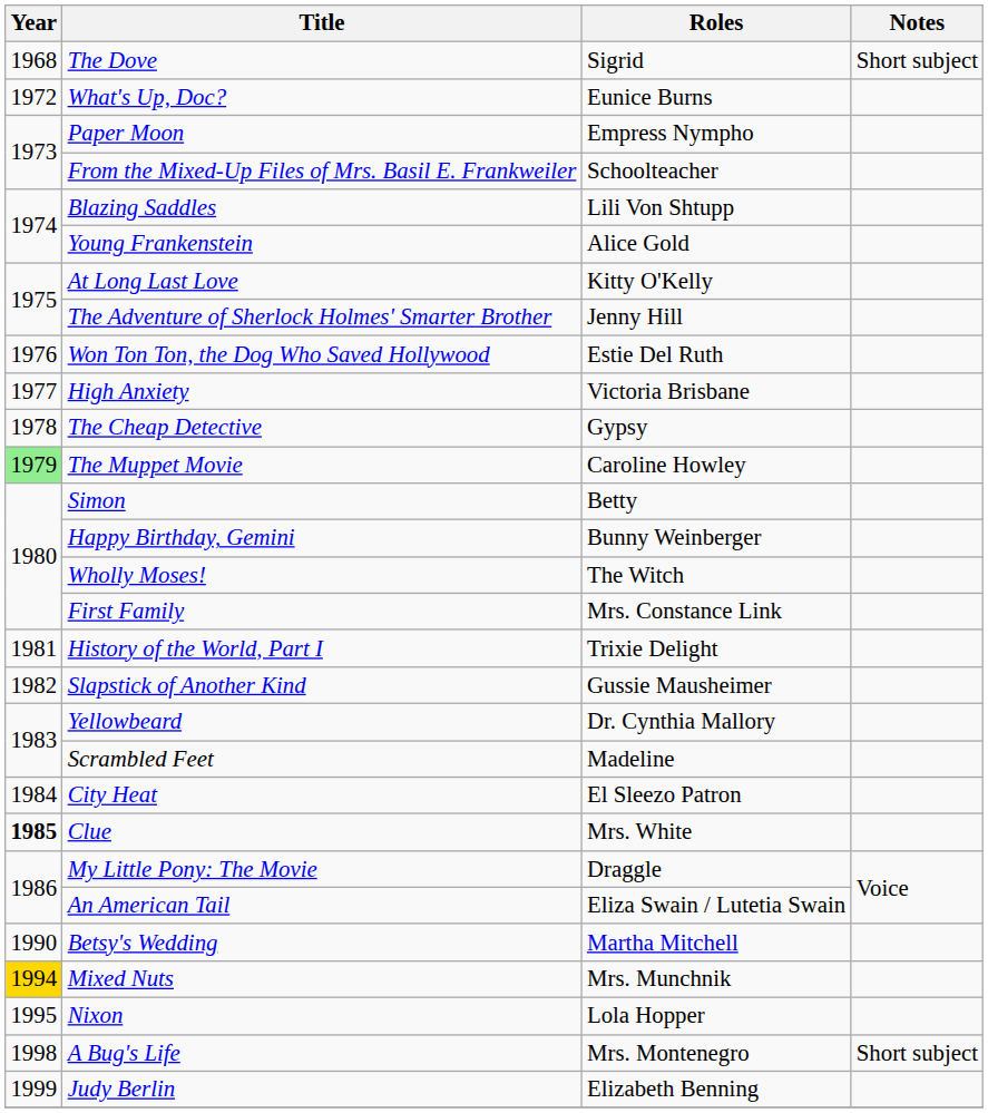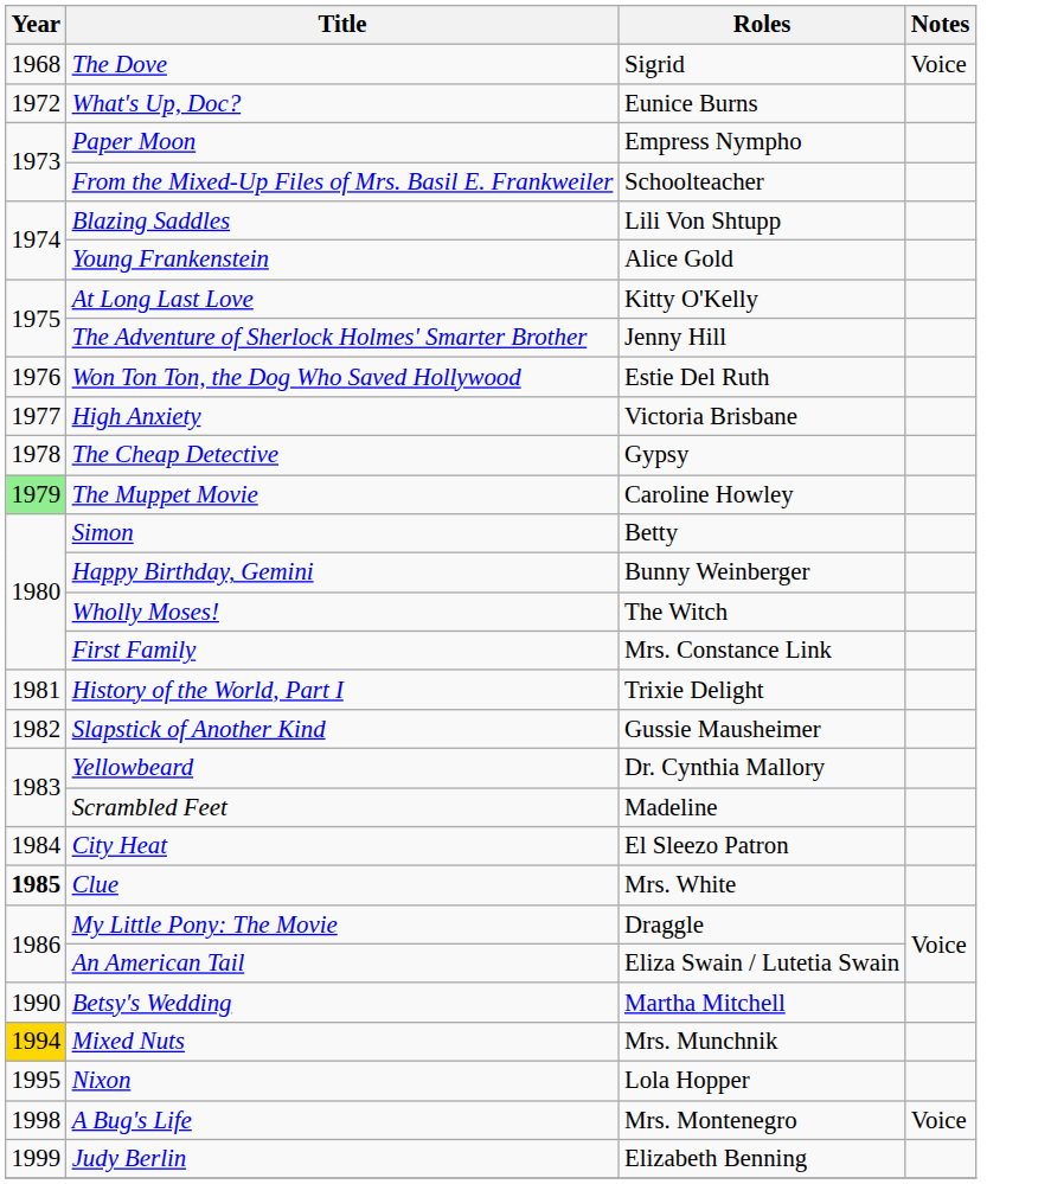The Dove | Notes: Short subject -> Voice
A Bug's Life | Notes: Short subject -> Voice
